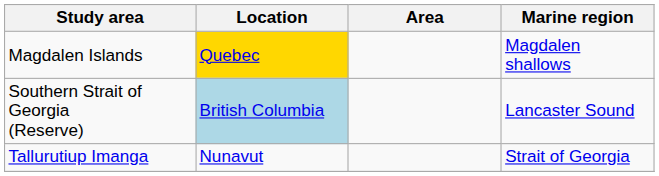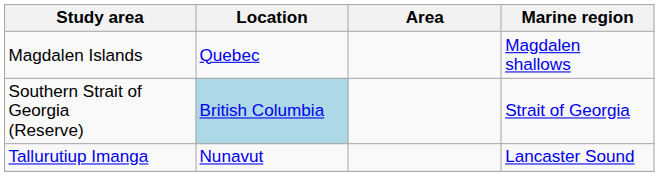Magdalen Islands | Location: gold background -> no background
Southern Strait of Georgia (Reserve) | Marine region: Lancaster Sound -> Strait of Georgia
Tallurutiup Imanga | Marine region: Strait of Georgia -> Lancaster Sound
